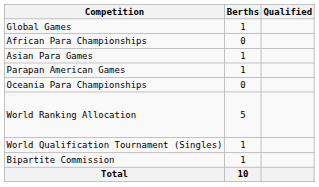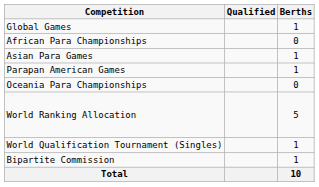columns swapped: Berths <-> Qualified
